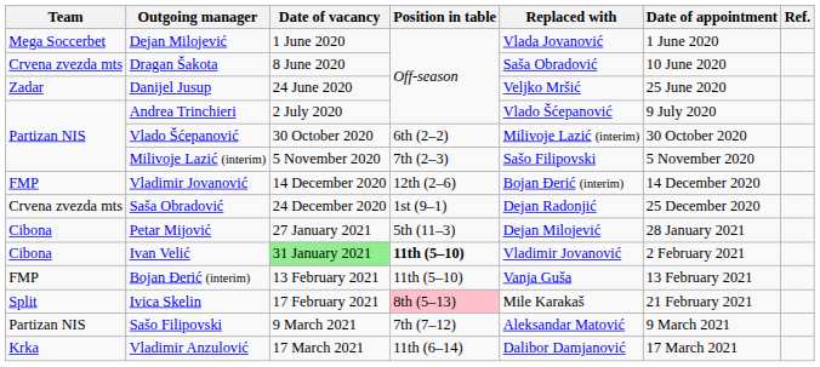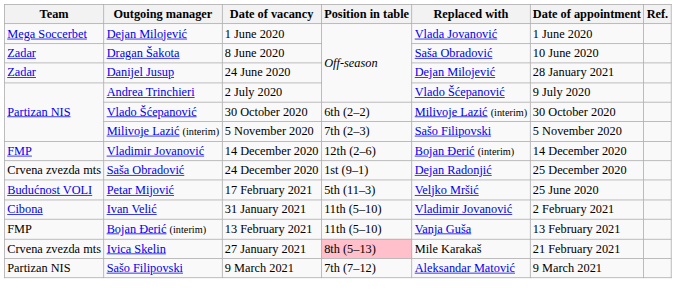Dragan Šakota | Team: Crvena zvezda mts -> Zadar
Danijel Jusup | Replaced with: Veljko Mršić -> Dejan Milojević
Danijel Jusup | Date of appointment: 25 June 2020 -> 28 January 2021
Petar Mijović | Team: Cibona -> Budućnost VOLI
Petar Mijović | Date of vacancy: 27 January 2021 -> 17 February 2021
Petar Mijović | Replaced with: Dejan Milojević -> Veljko Mršić
Petar Mijović | Date of appointment: 28 January 2021 -> 25 June 2020
Ivan Velić | Date of vacancy: lightgreen background -> no background
Ivan Velić | Position in table: bold -> normal
Ivica Skelin | Team: Split -> Crvena zvezda mts
Ivica Skelin | Date of vacancy: 17 February 2021 -> 27 January 2021
- row: Krka | Vladimir Anzulović | 17 March 2021 | 11th (6–14) | Dalibor Damjanović | 17 March 2021
